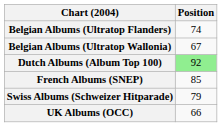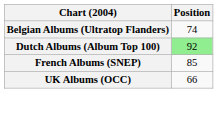- row: Belgian Albums (Ultratop Wallonia) | 67
- row: Swiss Albums (Schweizer Hitparade) | 79
